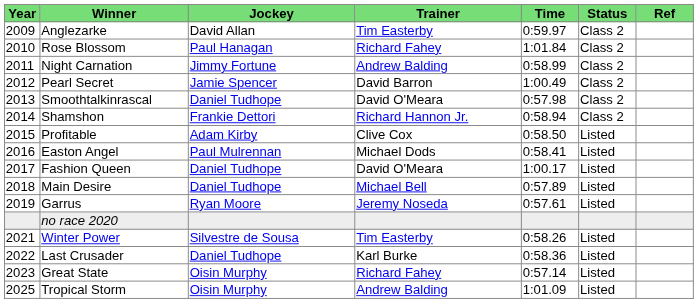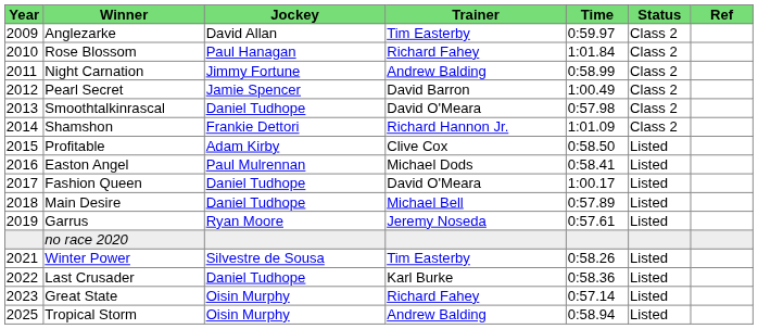Shamshon | Time: 0:58.94 -> 1:01.09
Tropical Storm | Time: 1:01.09 -> 0:58.94
